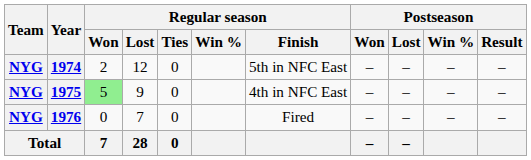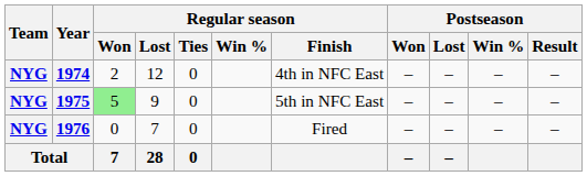1974 | Regular season / Finish: 5th in NFC East -> 4th in NFC East
1975 | Regular season / Finish: 4th in NFC East -> 5th in NFC East
